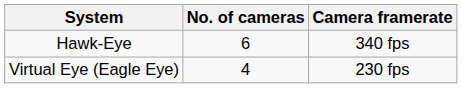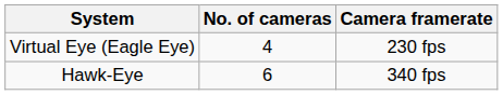rows swapped: Hawk-Eye <-> Virtual Eye (Eagle Eye)
